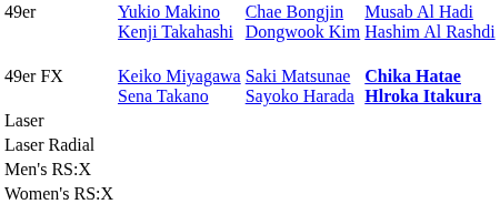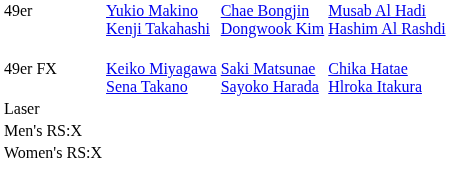49er FX | column 4: bold -> normal
- row: Laser Radial
